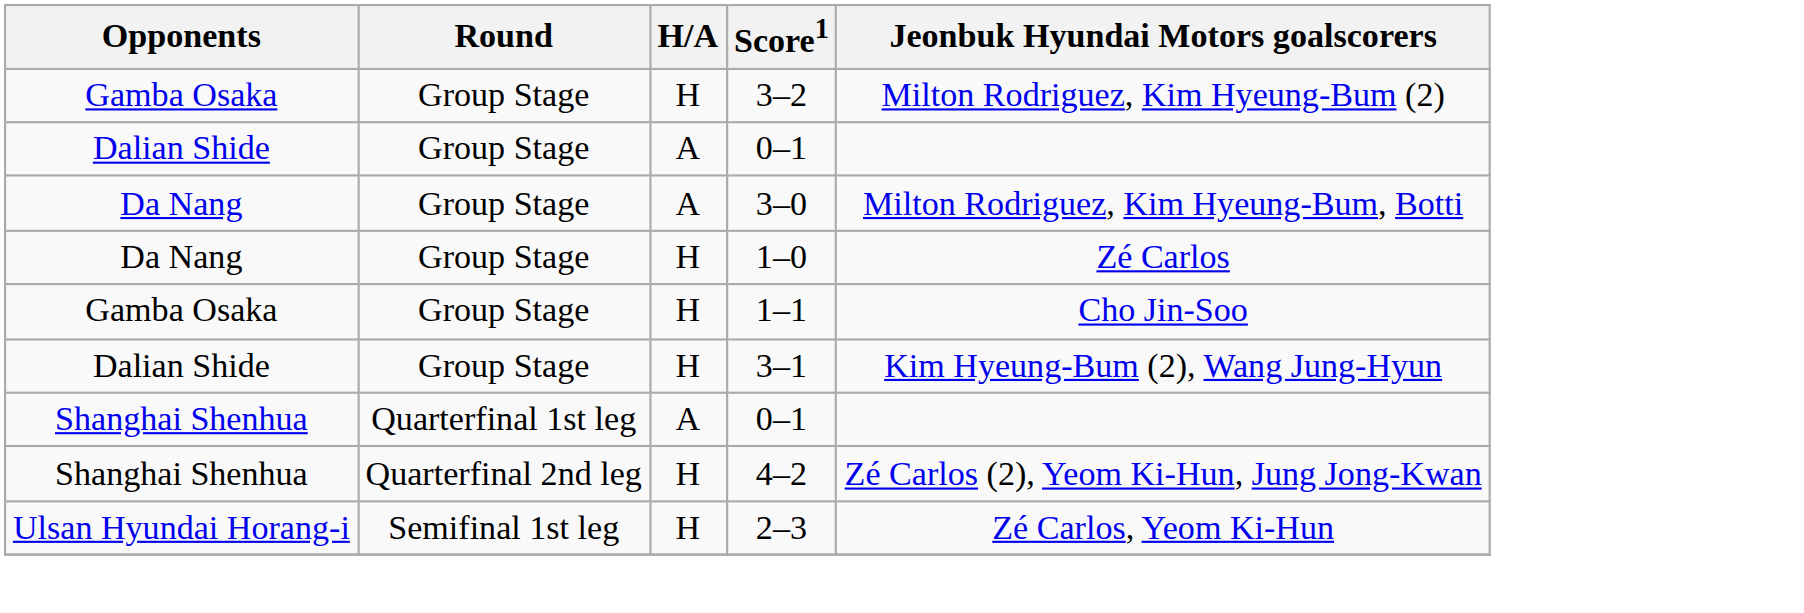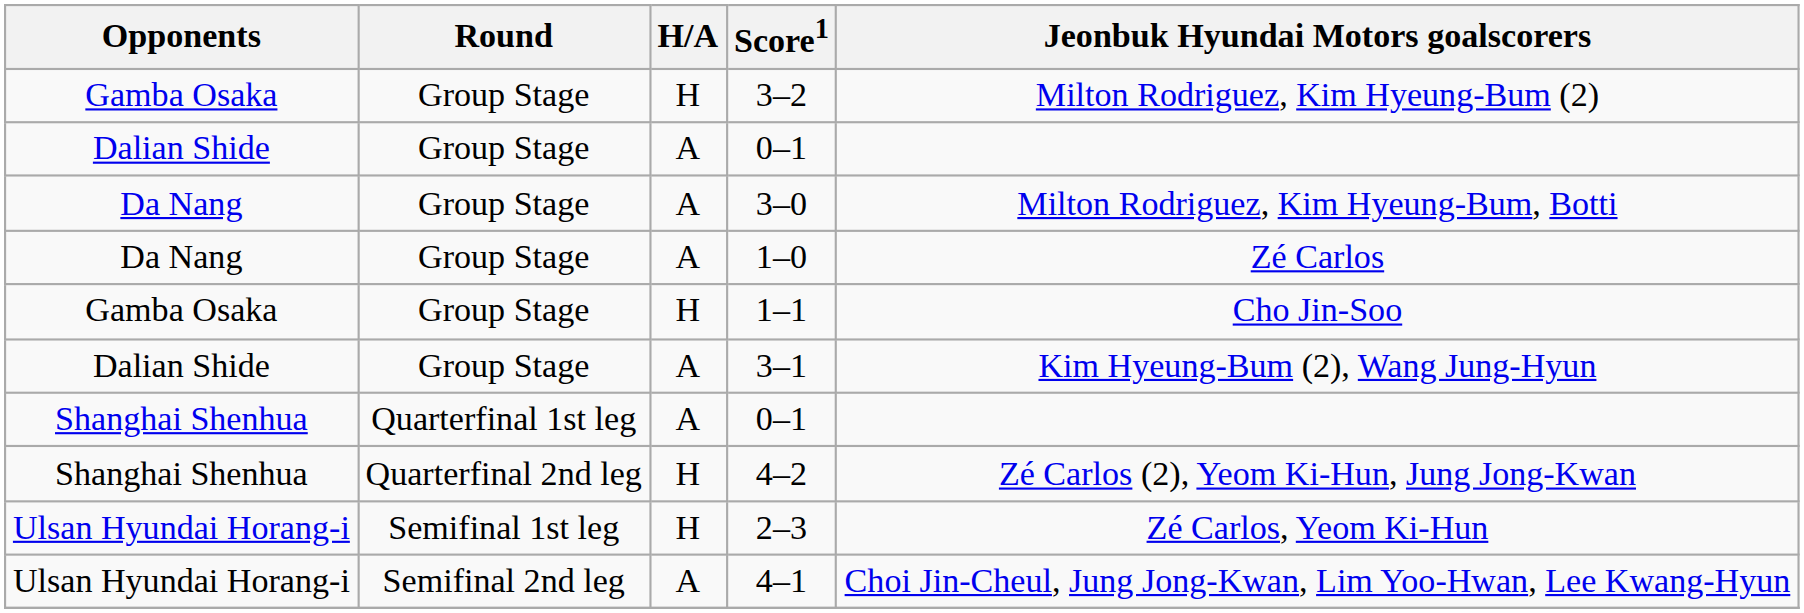1–0 | H/A: H -> A
3–1 | H/A: H -> A
+ row: Ulsan Hyundai Horang-i | Semifinal 2nd leg | A | 4–1 | Choi Jin-Cheul, Jung Jong-Kwan, Lim Yoo-Hwan, Lee Kwang-Hyun
